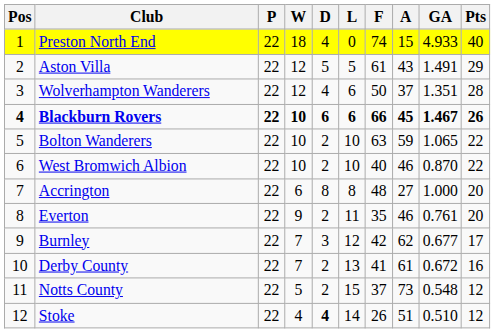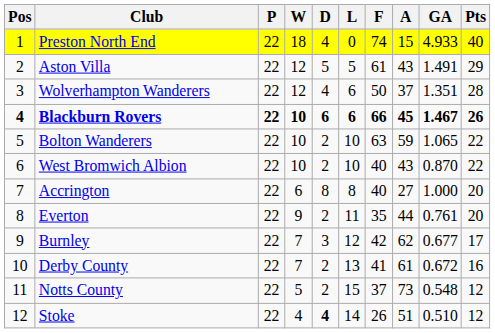West Bromwich Albion | A: 46 -> 43
Accrington | F: 48 -> 40
Everton | A: 46 -> 44
